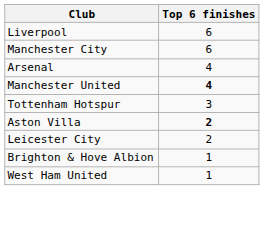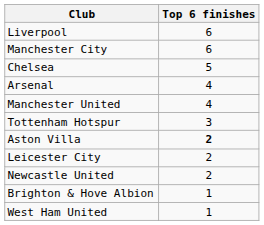+ row: Chelsea | 5
Manchester United | Top 6 finishes: bold -> normal
+ row: Newcastle United | 2
